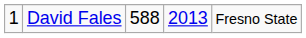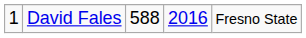David Fales | column 4: 2013 -> 2016
